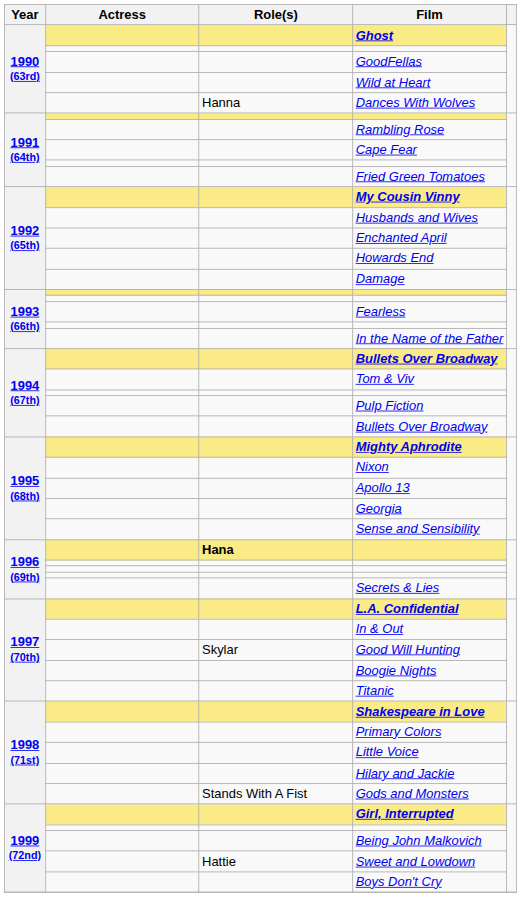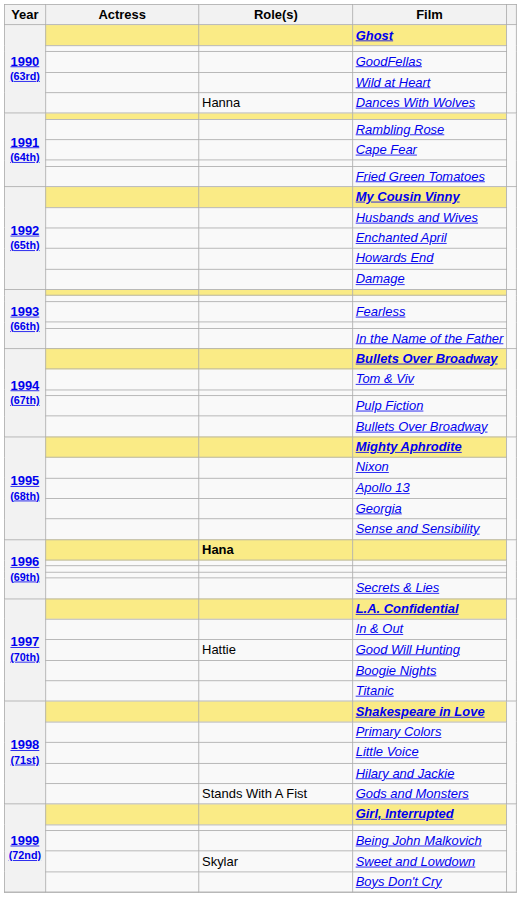Good Will Hunting | Role(s): Skylar -> Hattie
Sweet and Lowdown | Role(s): Hattie -> Skylar
